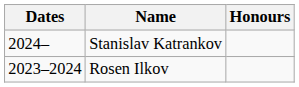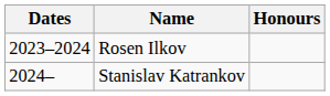rows swapped: Rosen Ilkov <-> Stanislav Katrankov
